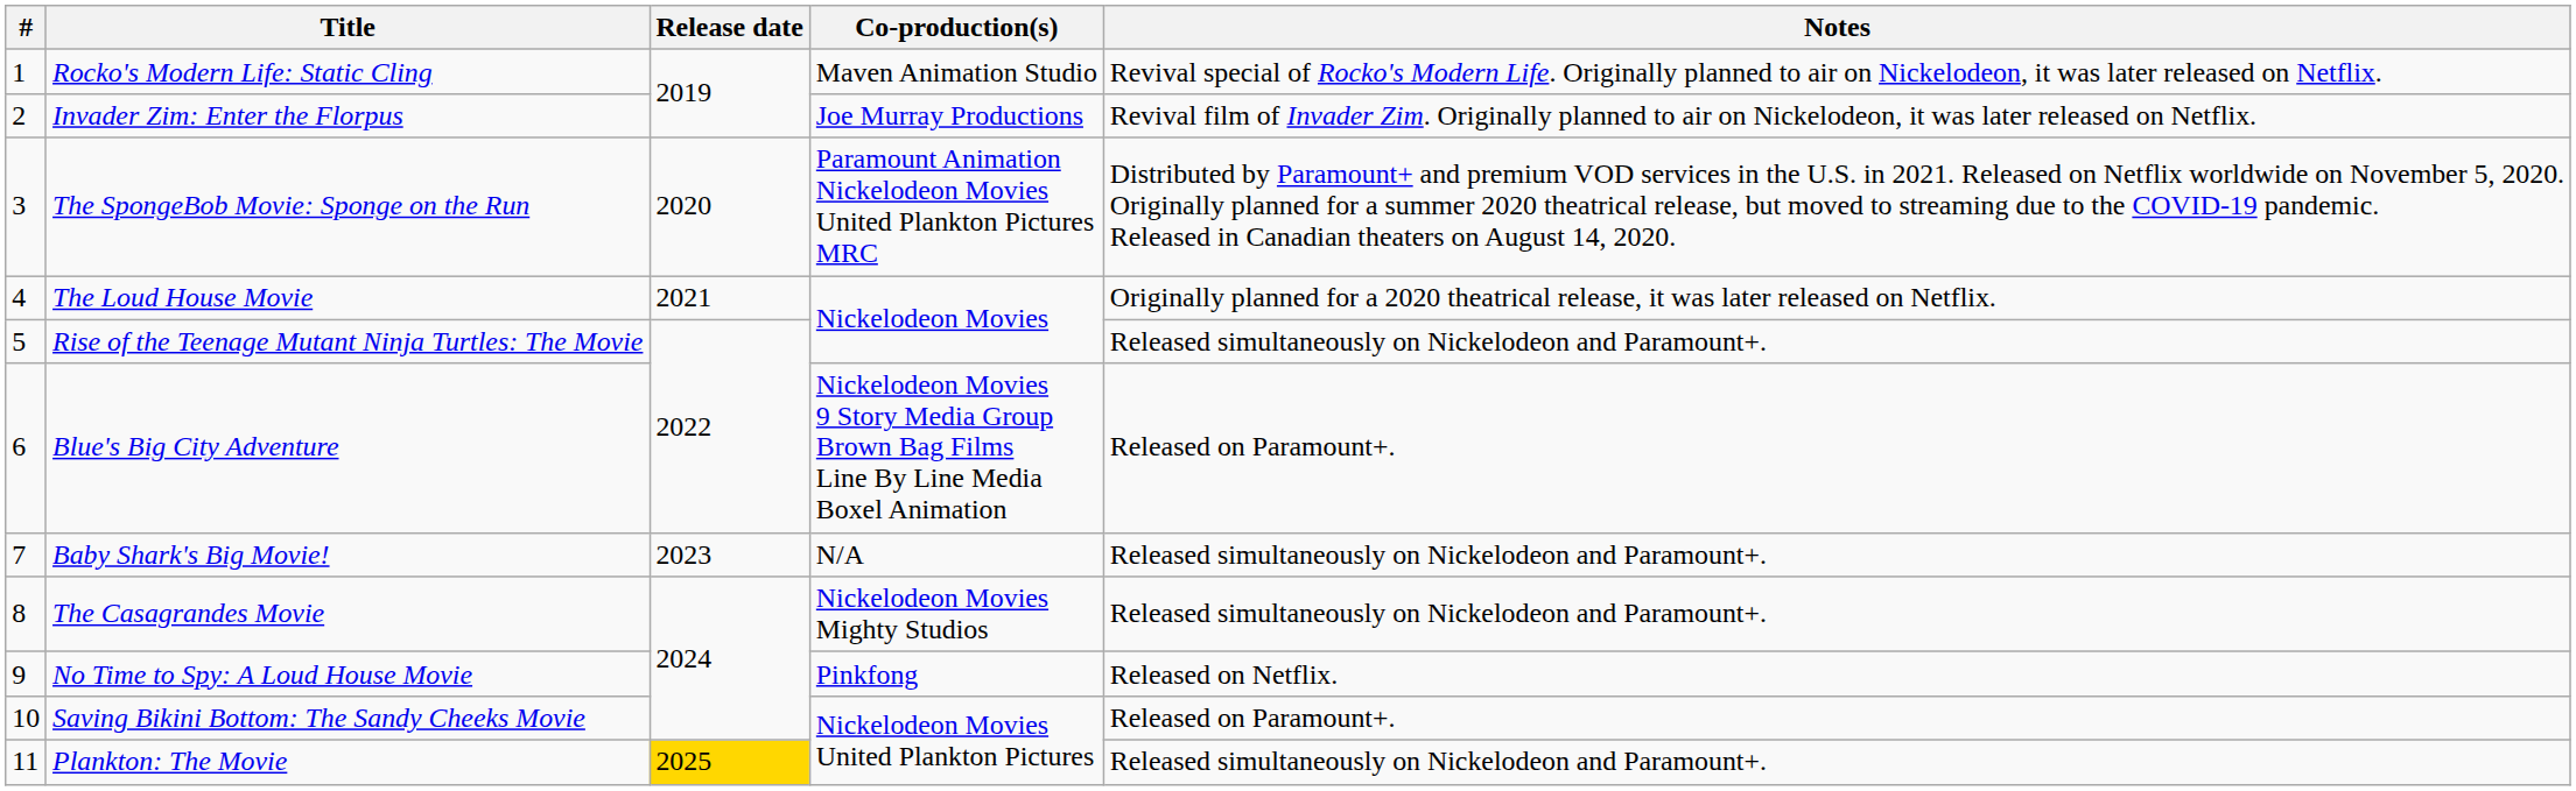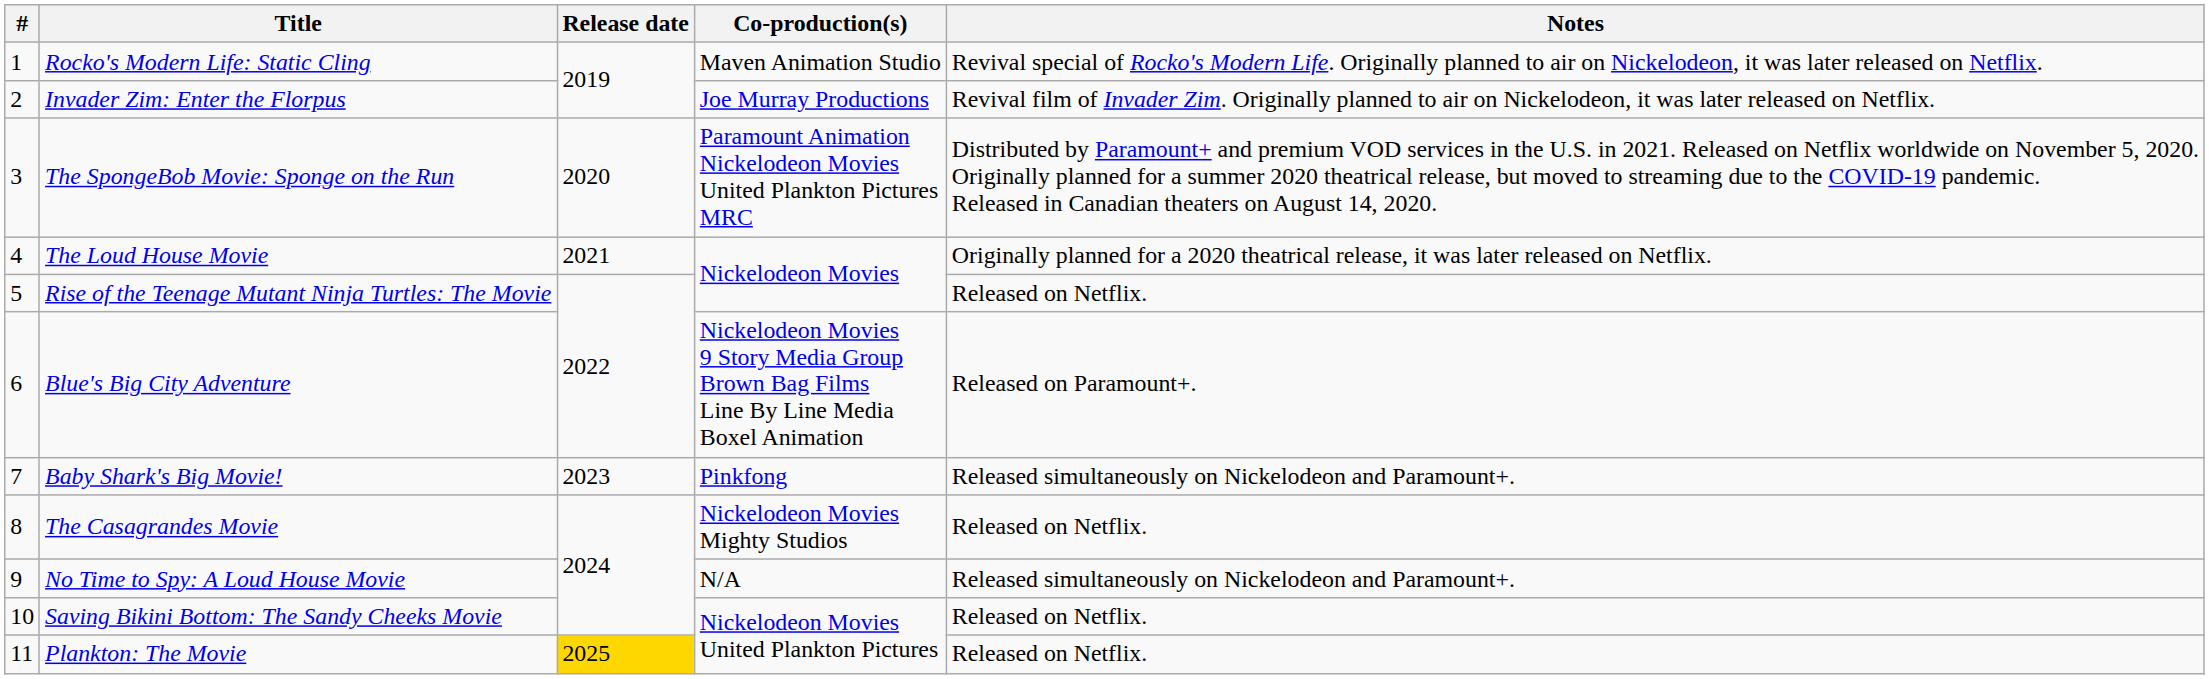Rise of the Teenage Mutant Ninja Turtles: The Movie | Notes: Released simultaneously on Nickelodeon and Paramount+. -> Released on Netflix.
Baby Shark's Big Movie! | Co-production(s): N/A -> Pinkfong
The Casagrandes Movie | Notes: Released simultaneously on Nickelodeon and Paramount+. -> Released on Netflix.
No Time to Spy: A Loud House Movie | Co-production(s): Pinkfong -> N/A
No Time to Spy: A Loud House Movie | Notes: Released on Netflix. -> Released simultaneously on Nickelodeon and Paramount+.
Saving Bikini Bottom: The Sandy Cheeks Movie | Notes: Released on Paramount+. -> Released on Netflix.
Plankton: The Movie | Notes: Released simultaneously on Nickelodeon and Paramount+. -> Released on Netflix.
